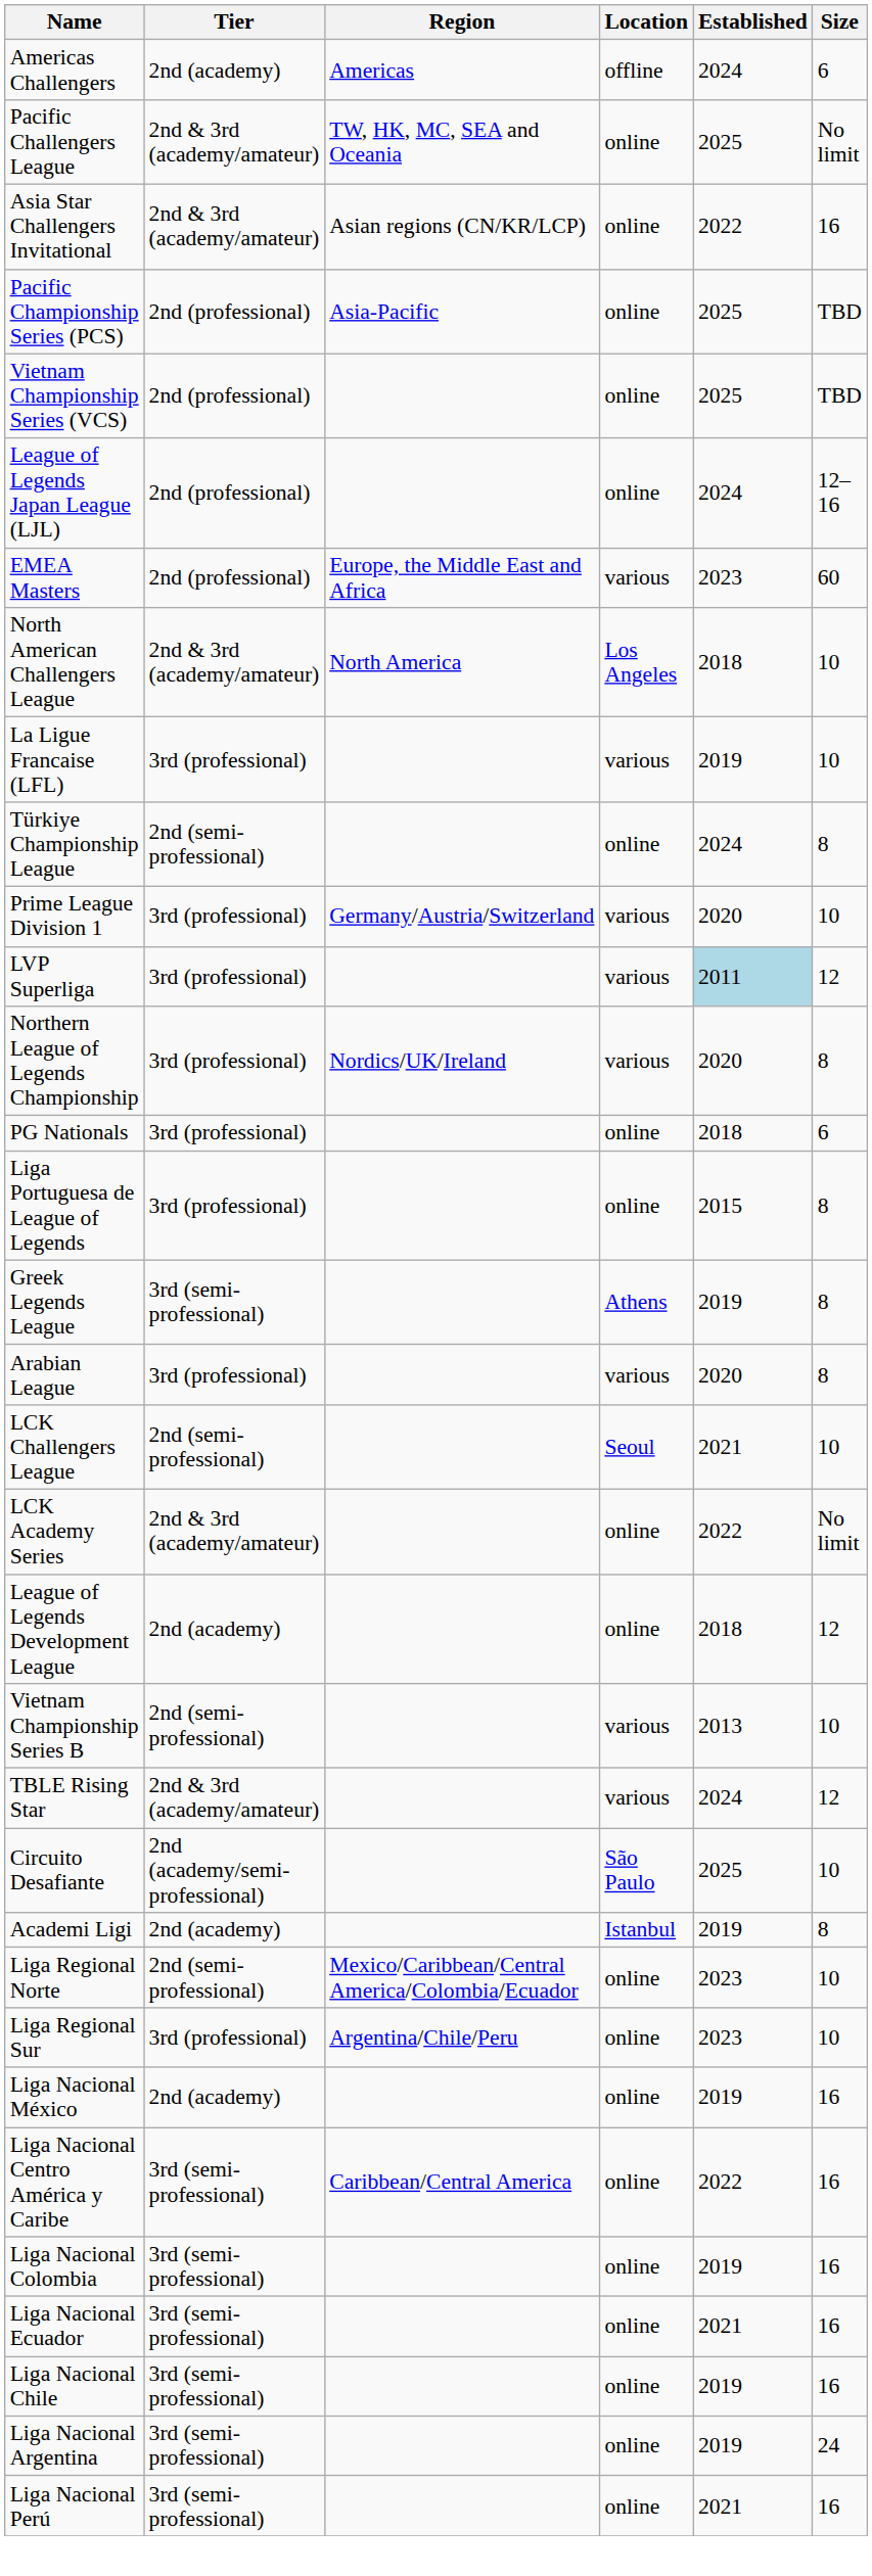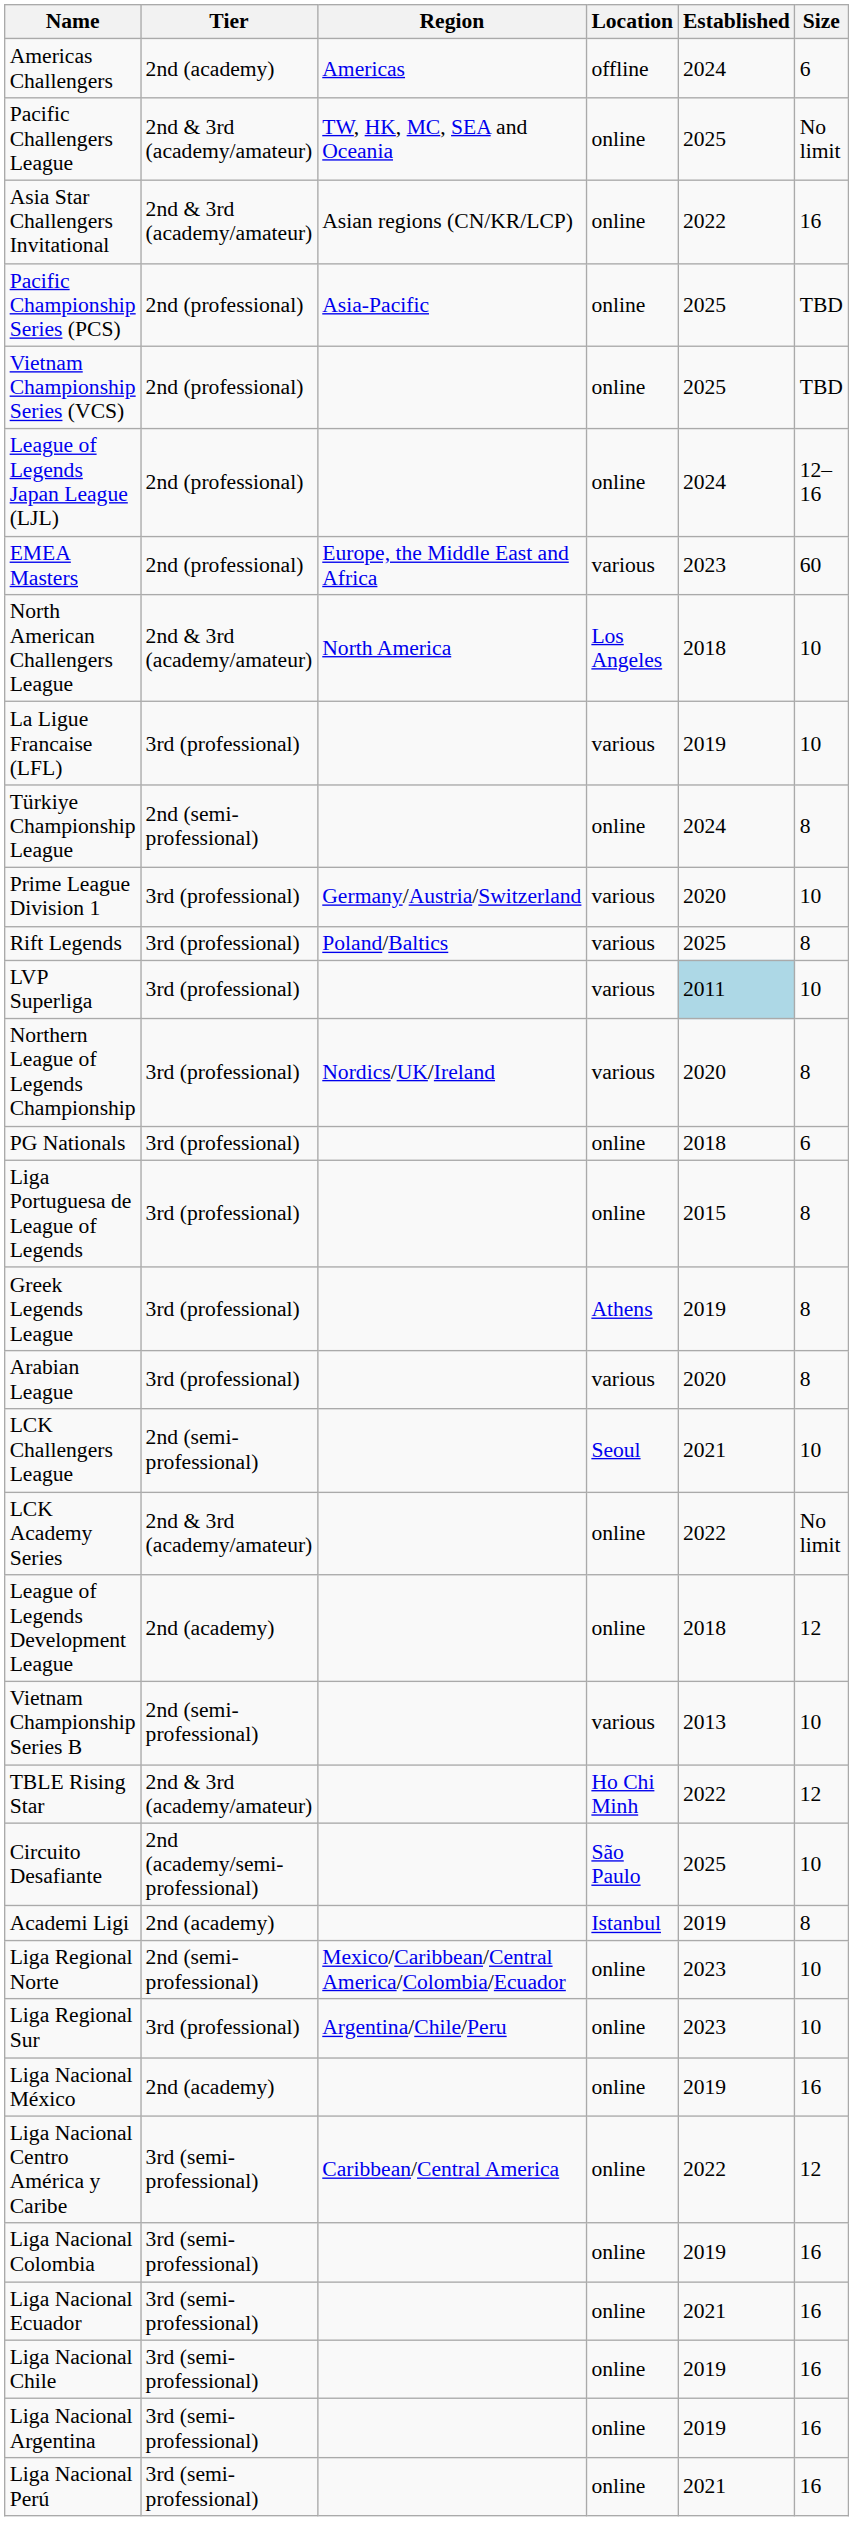+ row: Rift Legends | 3rd (professional) | Poland/Baltics | various | 2025 | 8
LVP Superliga | Size: 12 -> 10
Greek Legends League | Tier: 3rd (semi-professional) -> 3rd (professional)
TBLE Rising Star | Location: various -> Ho Chi Minh
TBLE Rising Star | Established: 2024 -> 2022
Liga Nacional Centro América y Caribe | Size: 16 -> 12
Liga Nacional Argentina | Size: 24 -> 16
